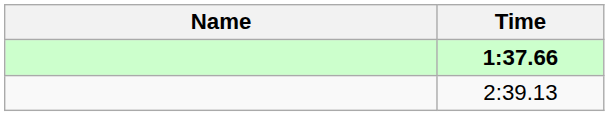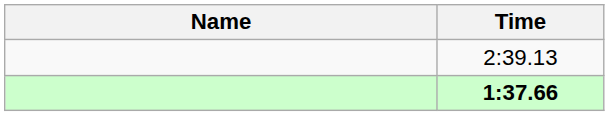rows swapped: 1:37.66 <-> 2:39.13
